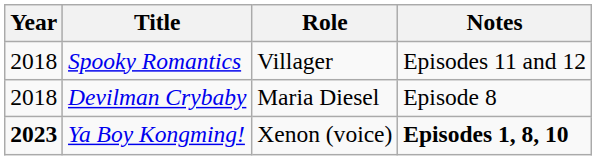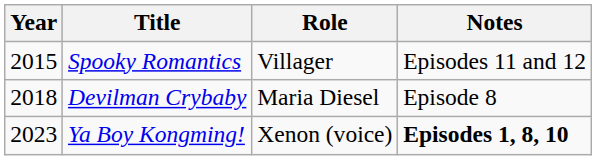Spooky Romantics | Year: 2018 -> 2015
Ya Boy Kongming! | Year: bold -> normal
